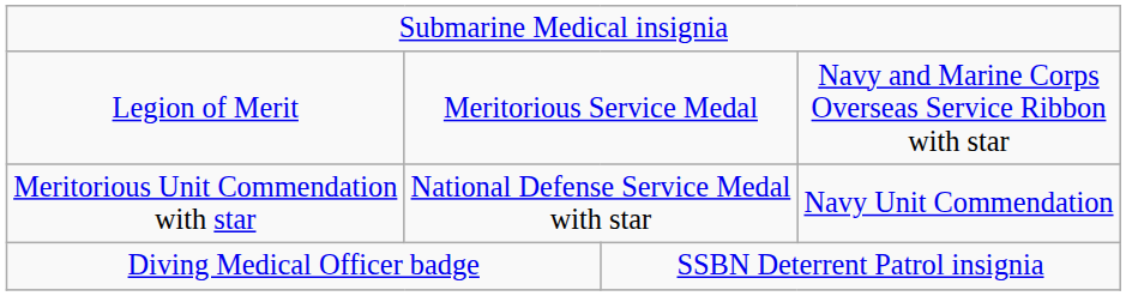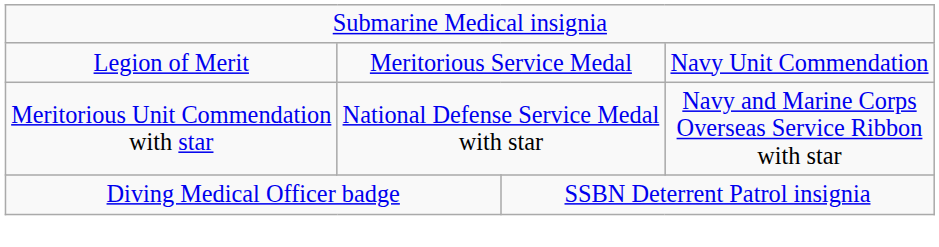Legion of Merit | column 4: Navy and Marine Corps Overseas Service Ribbon with star -> Navy Unit Commendation
Meritorious Unit Commendation with star | column 4: Navy Unit Commendation -> Navy and Marine Corps Overseas Service Ribbon with star
